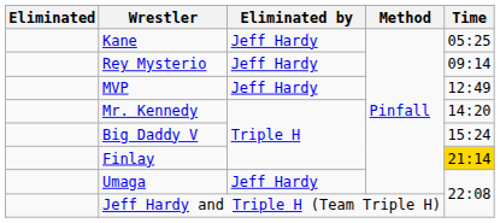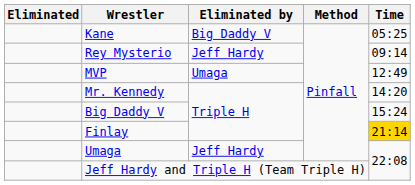Kane | Eliminated by: Jeff Hardy -> Big Daddy V
MVP | Eliminated by: Jeff Hardy -> Umaga
